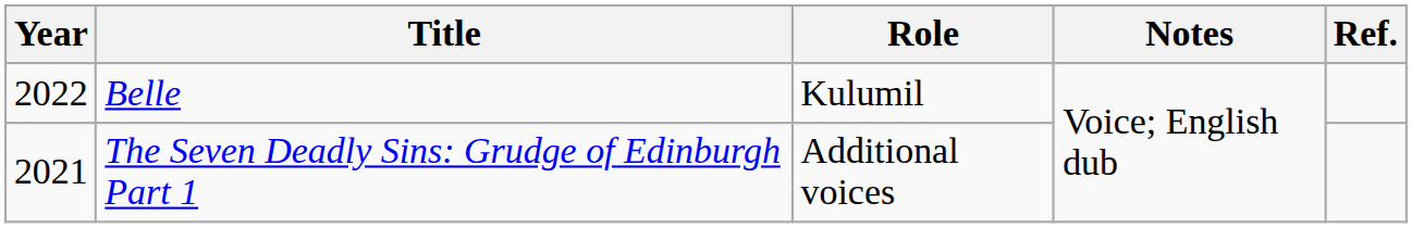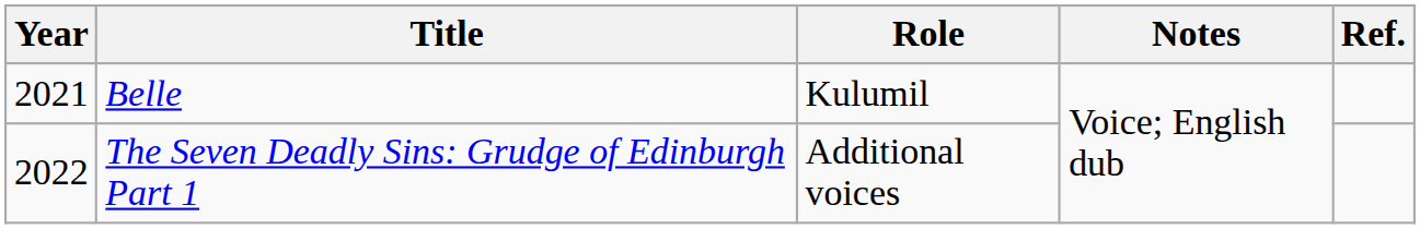Belle | Year: 2022 -> 2021
The Seven Deadly Sins: Grudge of Edinburgh Part 1 | Year: 2021 -> 2022
